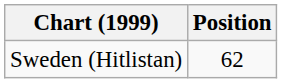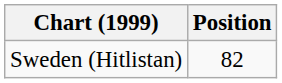Sweden (Hitlistan) | Position: 62 -> 82
